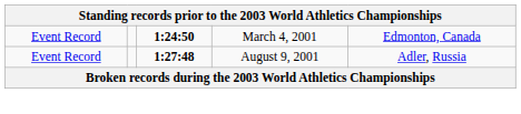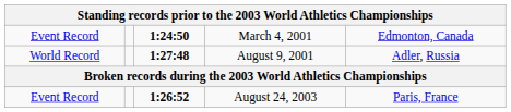August 9, 2001 | column 1: Event Record -> World Record
+ row: Event Record | 1:26:52 | August 24, 2003 | Paris, France
